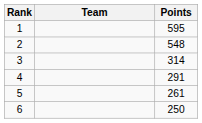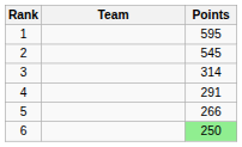2 | Points: 548 -> 545
5 | Points: 261 -> 266
6 | Points: no background -> lightgreen background
